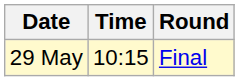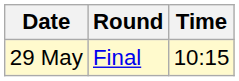columns swapped: Time <-> Round
